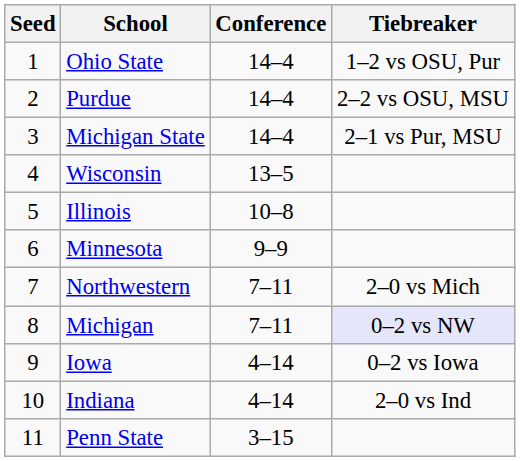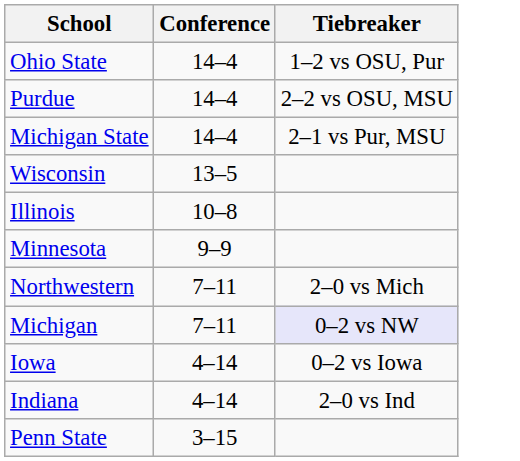- column: Seed | 1 | 2 | 3 | 4 | 5 | 6 | 7 | 8 | 9 | 10 | 11
